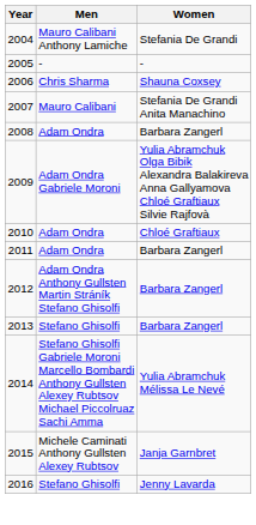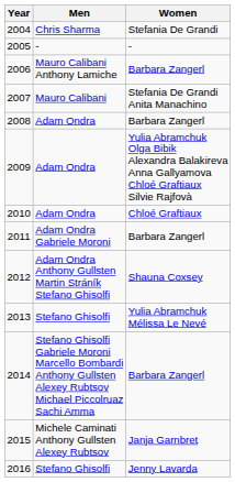2004 | Men: Mauro Calibani Anthony Lamiche -> Chris Sharma
2006 | Men: Chris Sharma -> Mauro Calibani Anthony Lamiche
2006 | Women: Shauna Coxsey -> Barbara Zangerl
2009 | Men: Adam Ondra Gabriele Moroni -> Adam Ondra
2011 | Men: Adam Ondra -> Adam Ondra Gabriele Moroni
2012 | Women: Barbara Zangerl -> Shauna Coxsey
2013 | Women: Barbara Zangerl -> Yulia Abramchuk Mélissa Le Nevé
2014 | Women: Yulia Abramchuk Mélissa Le Nevé -> Barbara Zangerl
